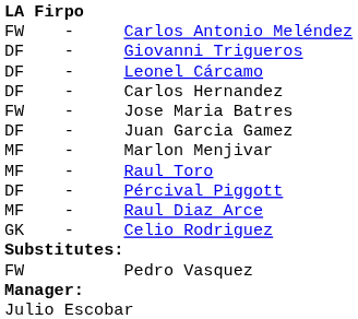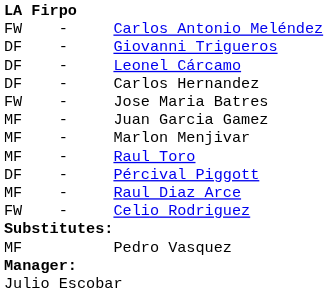Juan Garcia Gamez | column 1: DF -> MF
Celio Rodriguez | column 1: GK -> FW
Pedro Vasquez | column 1: FW -> MF
